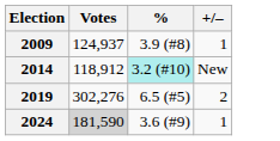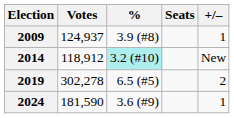+ column: Seats
2019 | Votes: 302,276 -> 302,278
2024 | Votes: lightgrey background -> no background
